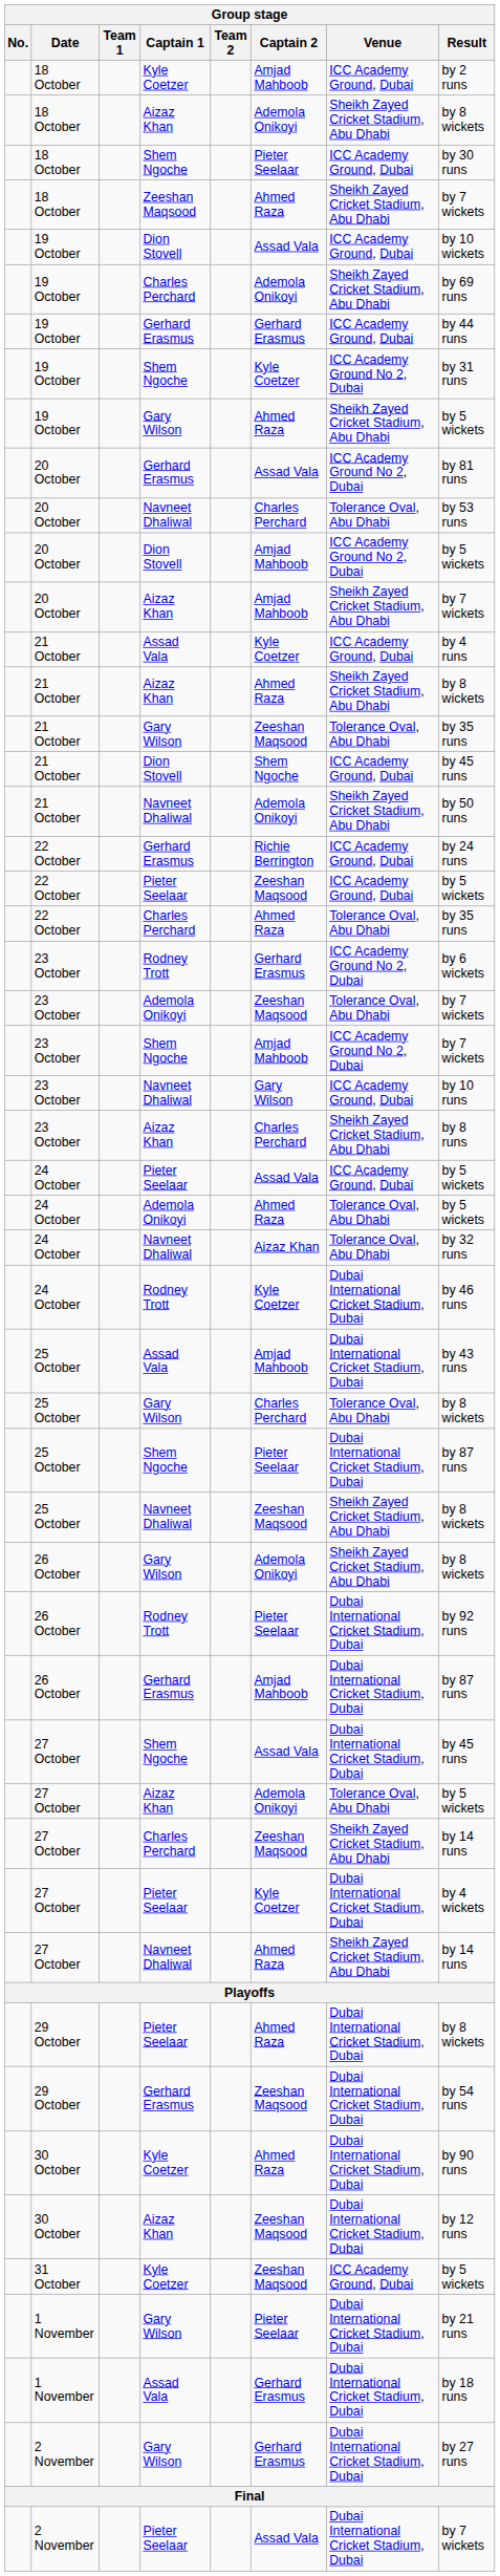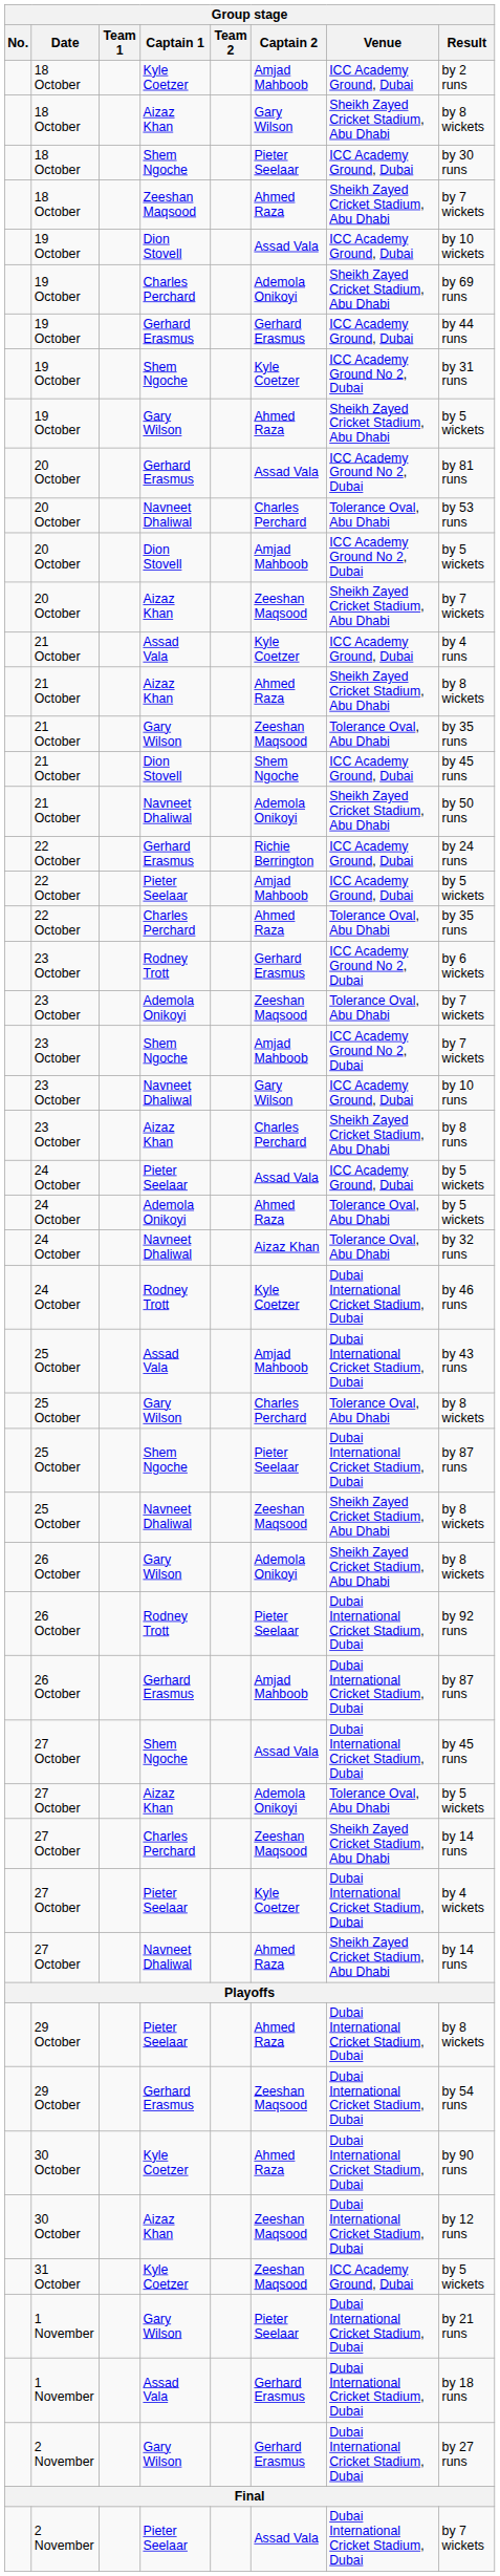18 October / Aizaz Khan | Captain 2: Ademola Onikoyi -> Gary Wilson
20 October / Aizaz Khan | Captain 2: Amjad Mahboob -> Zeeshan Maqsood
22 October / Pieter Seelaar | Captain 2: Zeeshan Maqsood -> Amjad Mahboob
